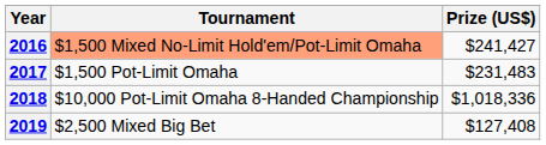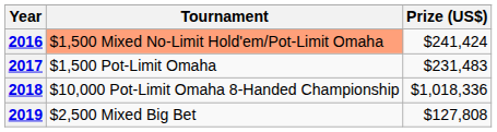2016 | Prize (US$): $241,427 -> $241,424
2019 | Prize (US$): $127,408 -> $127,808
